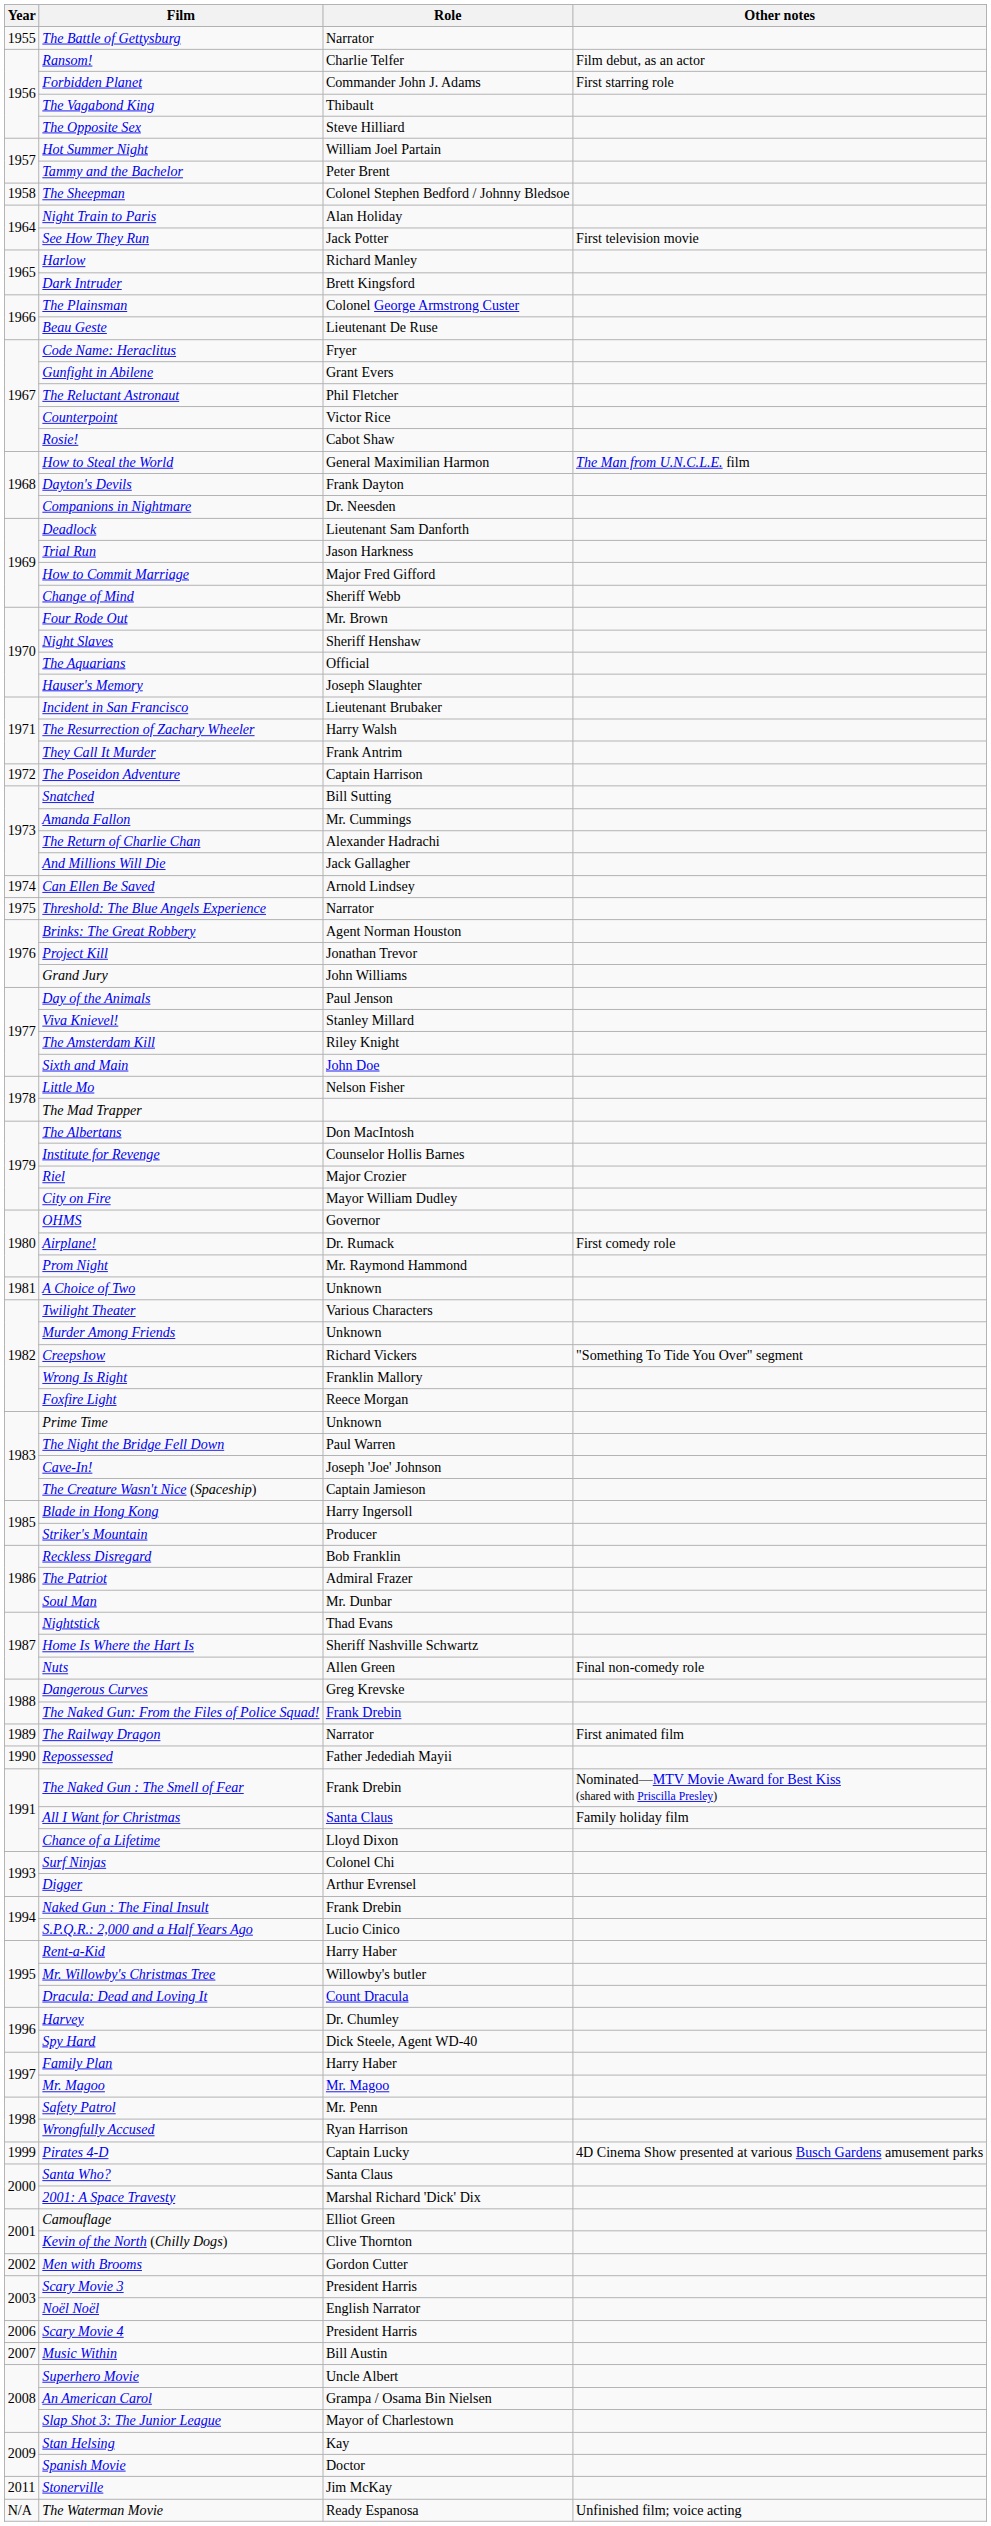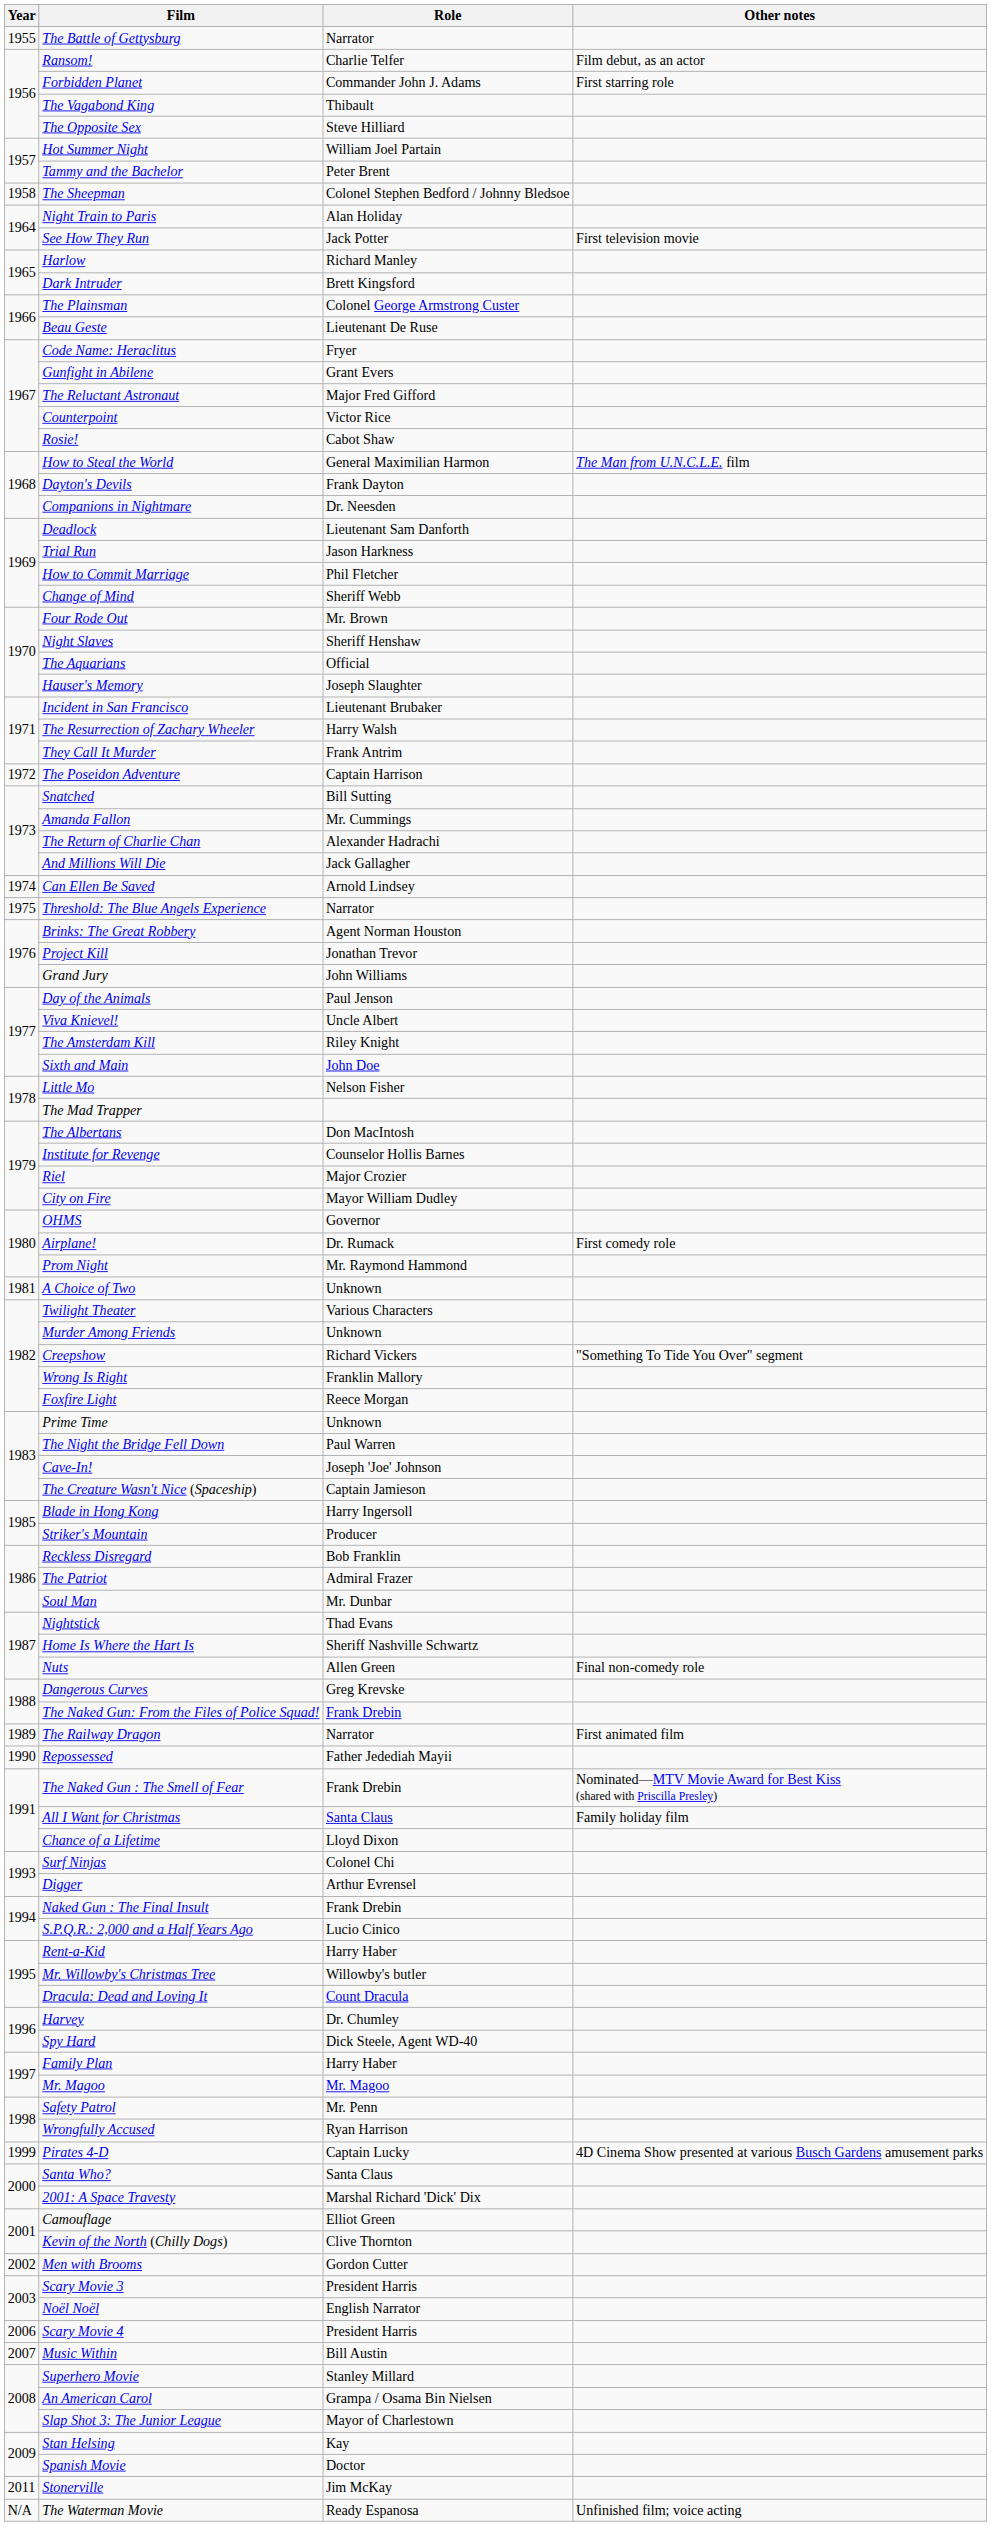The Reluctant Astronaut | Role: Phil Fletcher -> Major Fred Gifford
How to Commit Marriage | Role: Major Fred Gifford -> Phil Fletcher
Viva Knievel! | Role: Stanley Millard -> Uncle Albert
Superhero Movie | Role: Uncle Albert -> Stanley Millard
